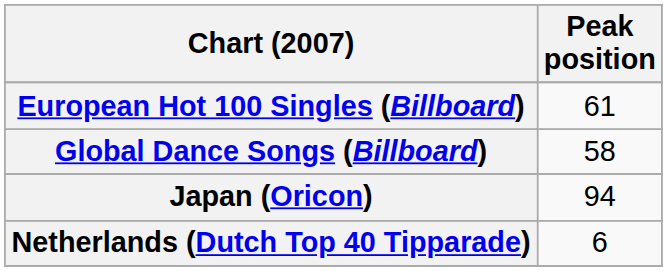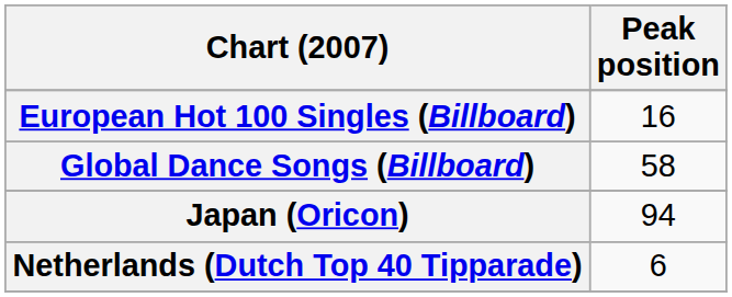European Hot 100 Singles (Billboard) | Peak position: 61 -> 16
